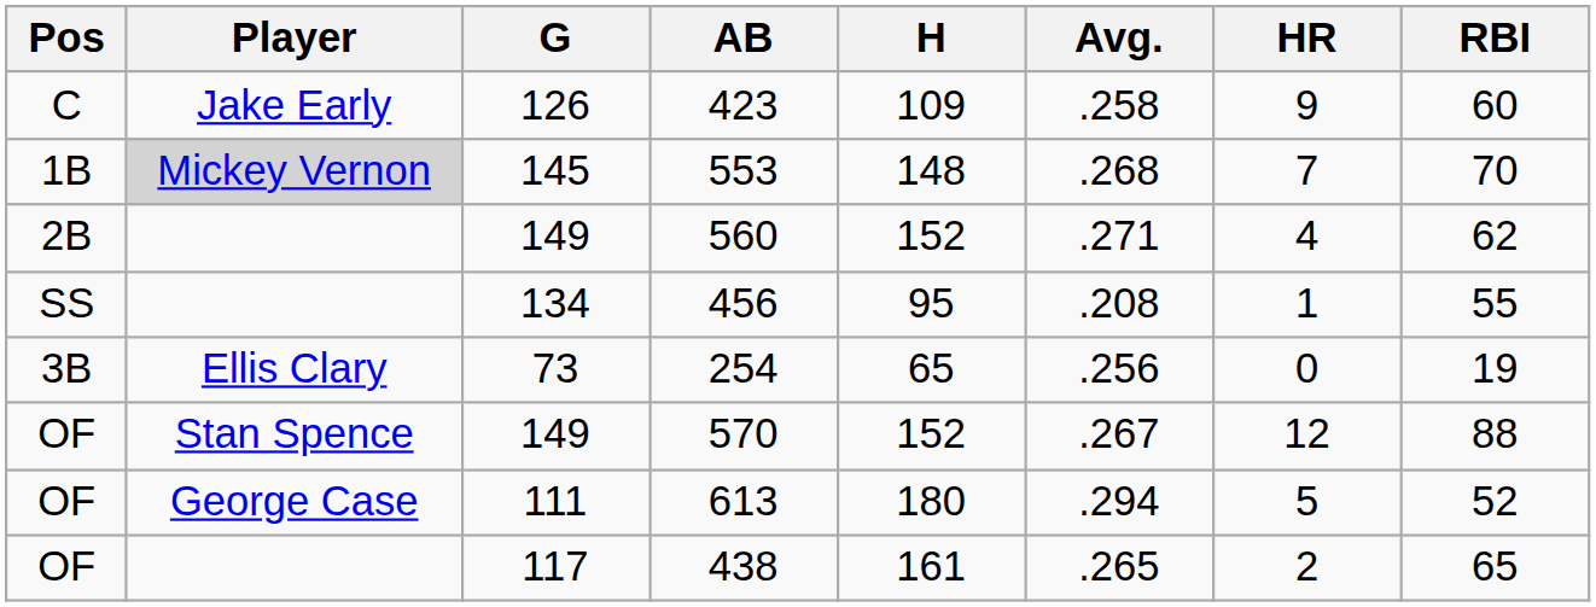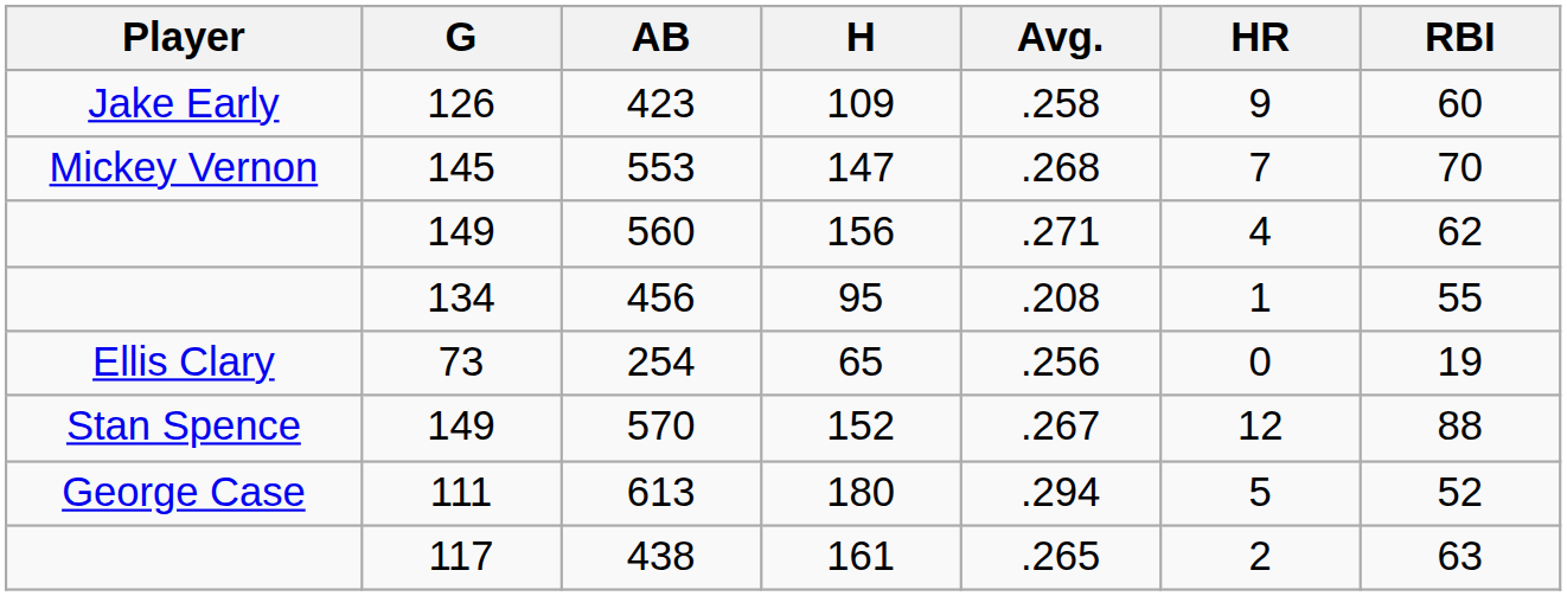- column: Pos | C | 1B | 2B | SS | 3B | OF | OF | OF
553 | Player: lightgrey background -> no background
553 | H: 148 -> 147
560 | H: 152 -> 156
438 | RBI: 65 -> 63
